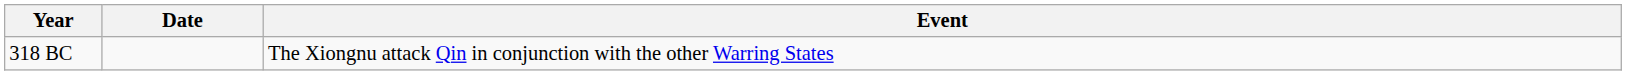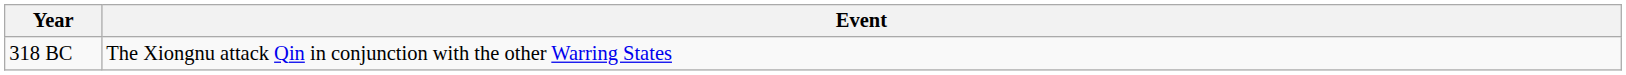- column: Date
